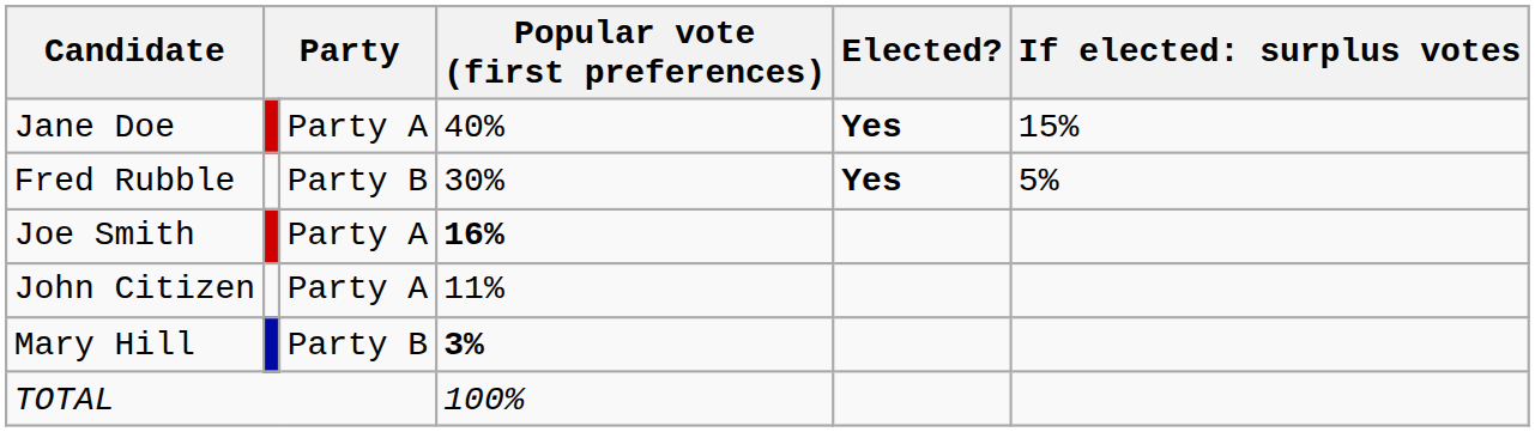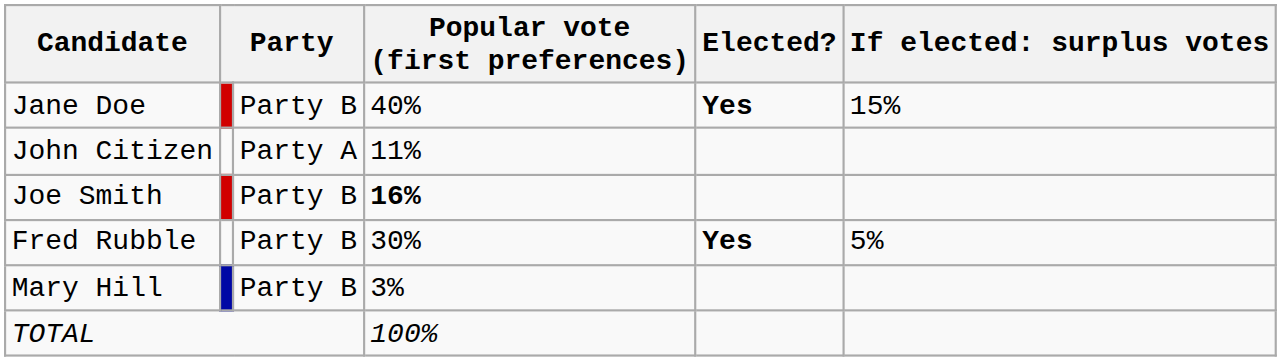Jane Doe | column 3: Party A -> Party B
rows swapped: Fred Rubble <-> John Citizen
Joe Smith | column 3: Party A -> Party B
Mary Hill | Popular vote (first preferences): bold -> normal
